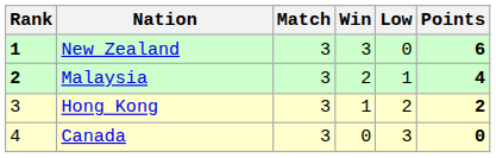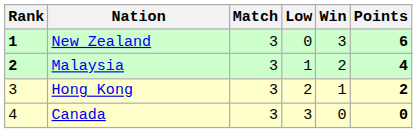columns swapped: Win <-> Low
